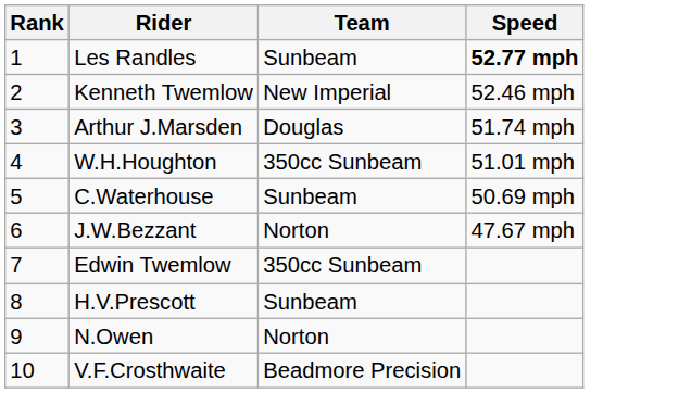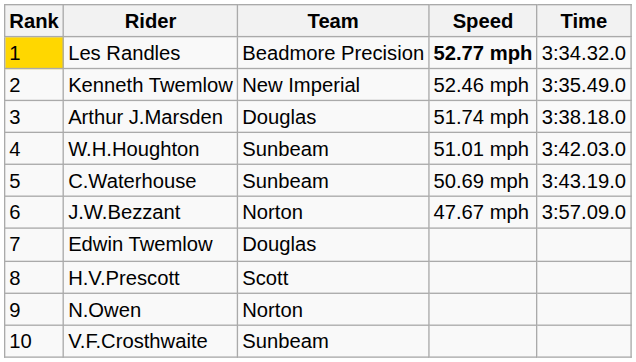+ column: Time | 3:34.32.0 | 3:35.49.0 | 3:38.18.0 | 3:42.03.0 | 3:43.19.0 | 3:57.09.0
Les Randles | Rank: no background -> gold background
Les Randles | Team: Sunbeam -> Beadmore Precision
W.H.Houghton | Team: 350cc Sunbeam -> Sunbeam
Edwin Twemlow | Team: 350cc Sunbeam -> Douglas
H.V.Prescott | Team: Sunbeam -> Scott
V.F.Crosthwaite | Team: Beadmore Precision -> Sunbeam
